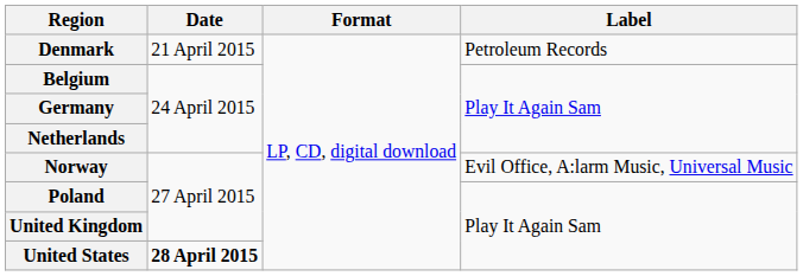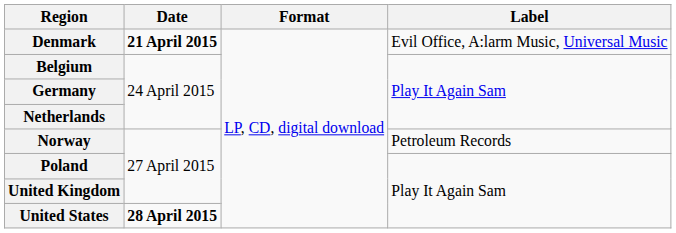Denmark | Date: normal -> bold
Denmark | Label: Petroleum Records -> Evil Office, A:larm Music, Universal Music
Norway | Label: Evil Office, A:larm Music, Universal Music -> Petroleum Records
